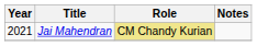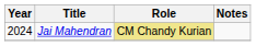Jai Mahendran | Year: 2021 -> 2024
